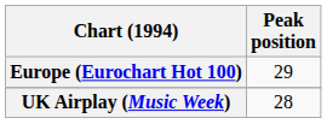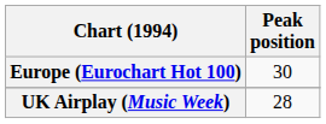Europe (Eurochart Hot 100) | Peak position: 29 -> 30
